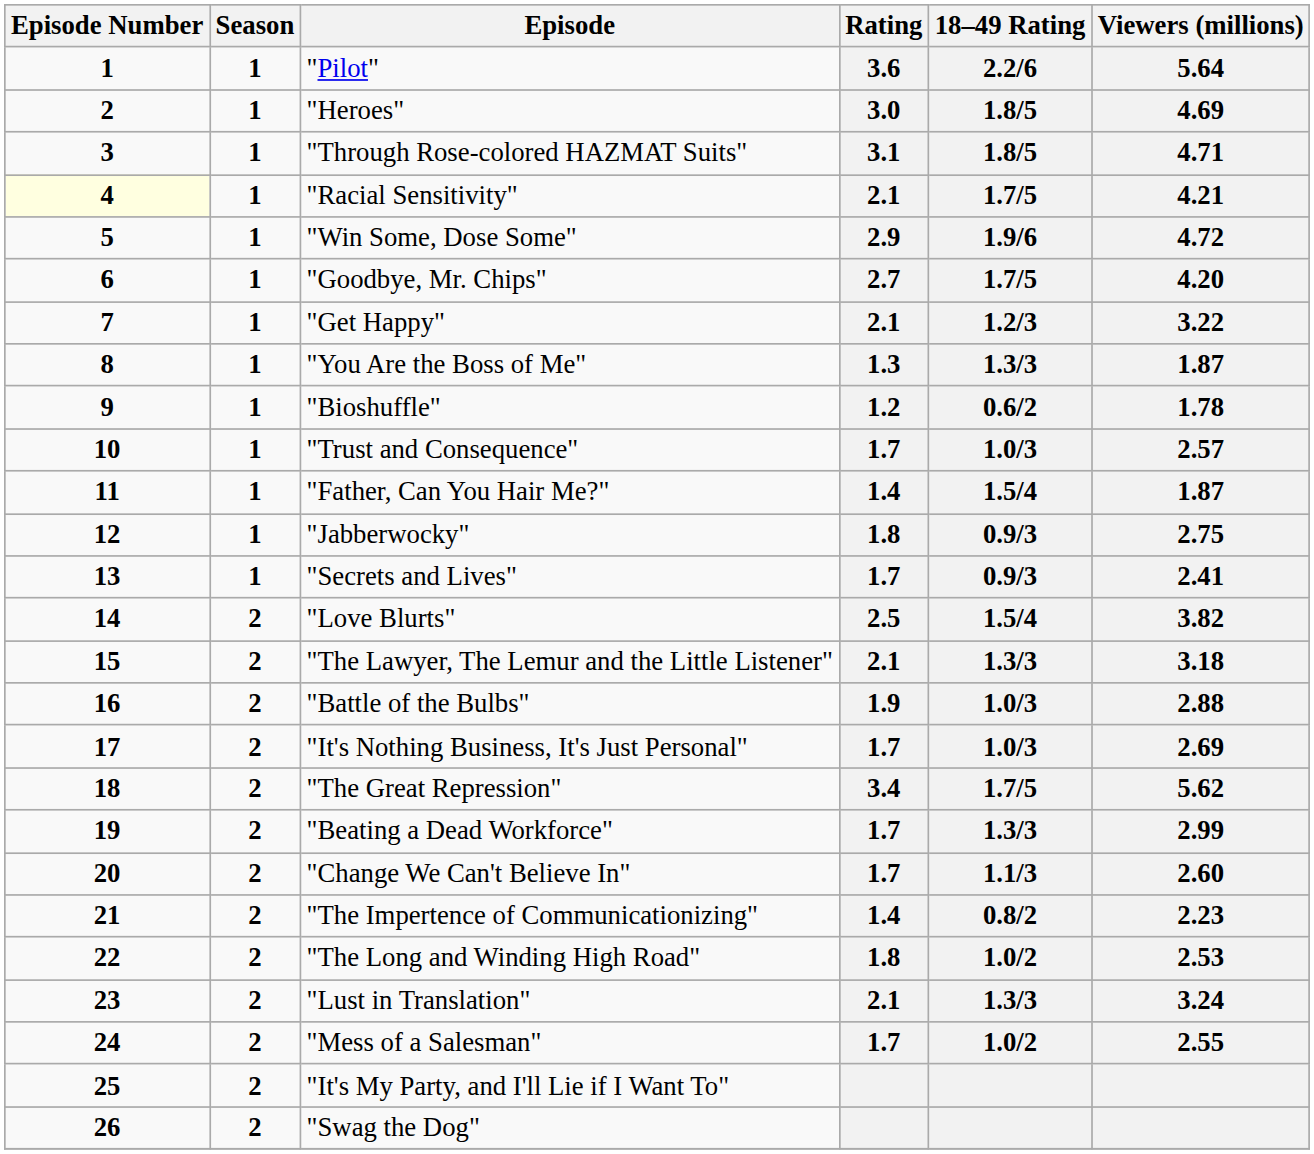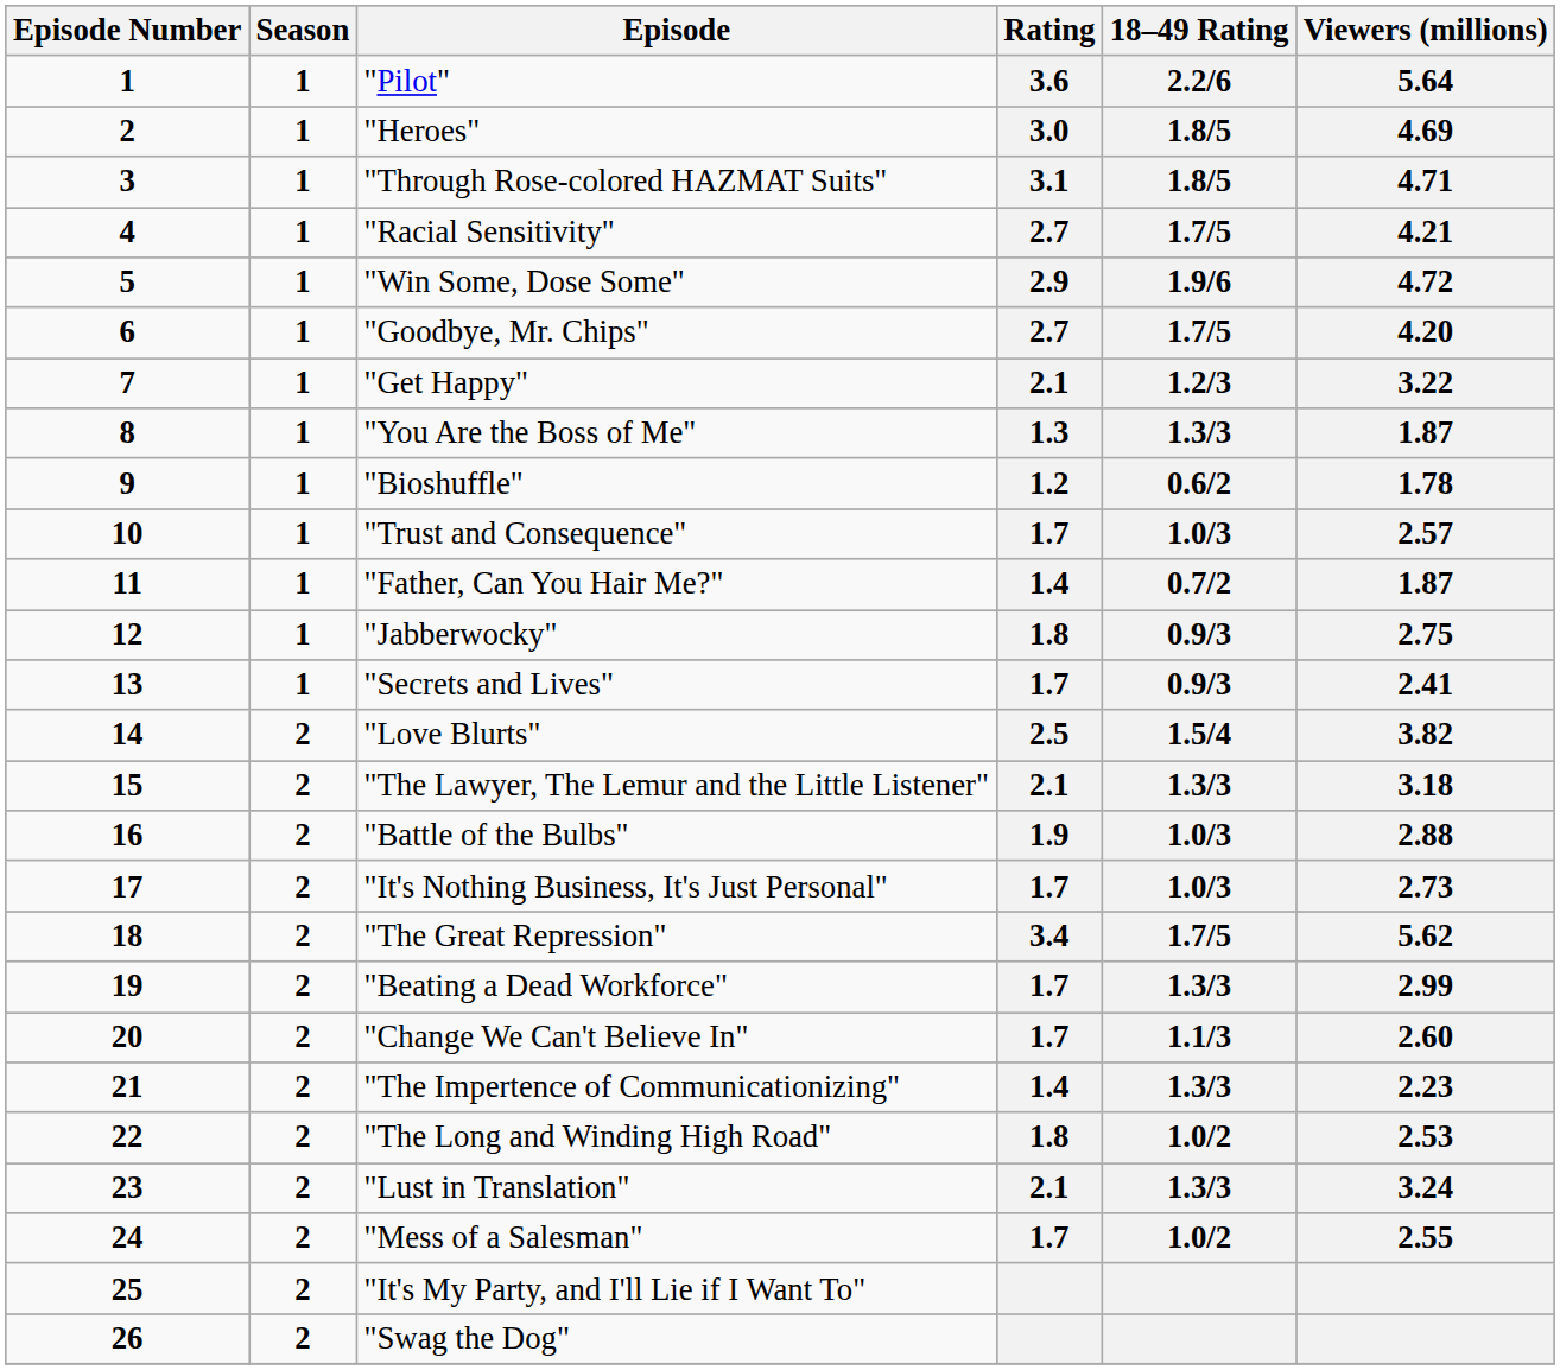"Racial Sensitivity" | Episode Number: lightyellow background -> no background
"Racial Sensitivity" | Rating: 2.1 -> 2.7
"Father, Can You Hair Me?" | 18–49 Rating: 1.5/4 -> 0.7/2
"It's Nothing Business, It's Just Personal" | Viewers (millions): 2.69 -> 2.73
"The Impertence of Communicationizing" | 18–49 Rating: 0.8/2 -> 1.3/3
